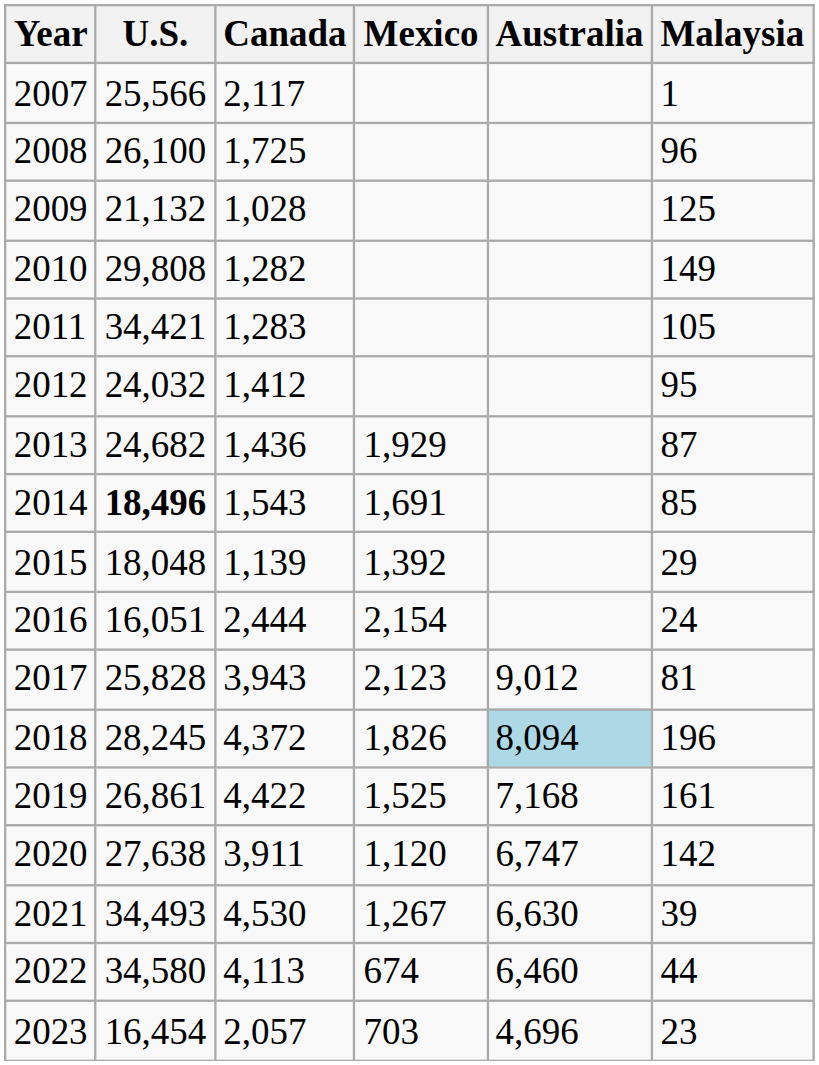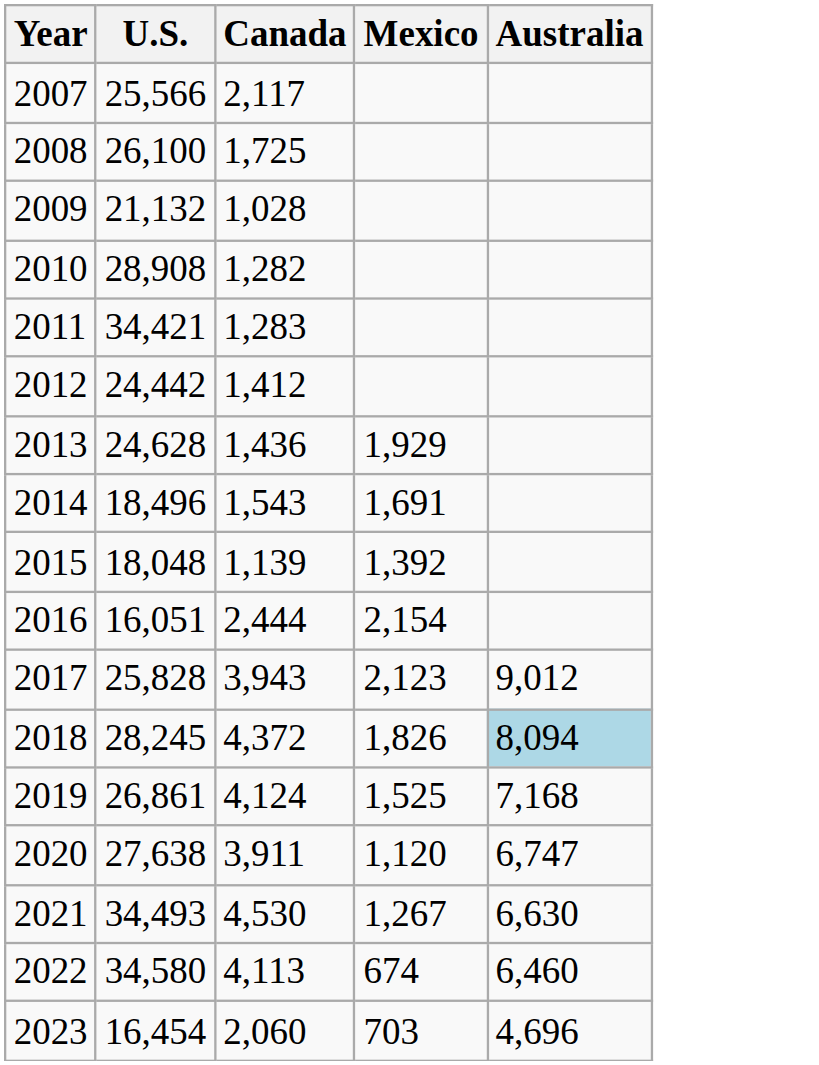- column: Malaysia | 1 | 96 | 125 | 149 | 105 | 95 | 87 | 85 | 29 | 24 | 81 | 196 | 161 | 142 | 39 | 44 | 23
2010 | U.S.: 29,808 -> 28,908
2012 | U.S.: 24,032 -> 24,442
2013 | U.S.: 24,682 -> 24,628
2014 | U.S.: bold -> normal
2019 | Canada: 4,422 -> 4,124
2023 | Canada: 2,057 -> 2,060
